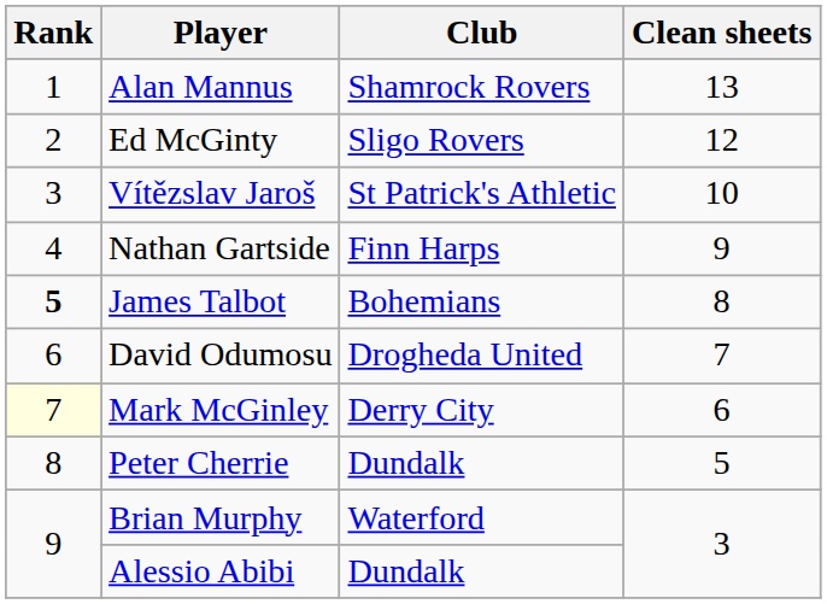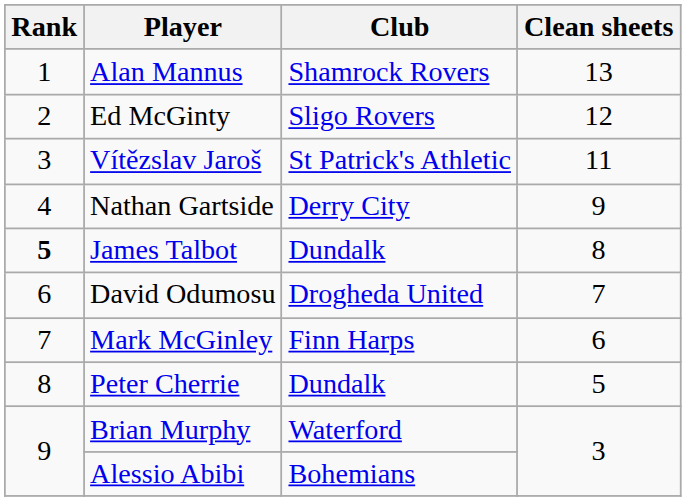Vítězslav Jaroš | Clean sheets: 10 -> 11
Nathan Gartside | Club: Finn Harps -> Derry City
James Talbot | Club: Bohemians -> Dundalk
Mark McGinley | Rank: lightyellow background -> no background
Mark McGinley | Club: Derry City -> Finn Harps
Alessio Abibi | Club: Dundalk -> Bohemians
